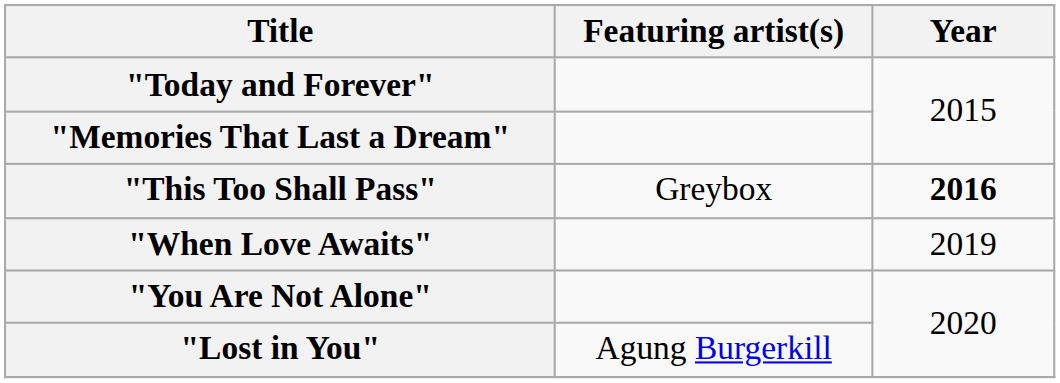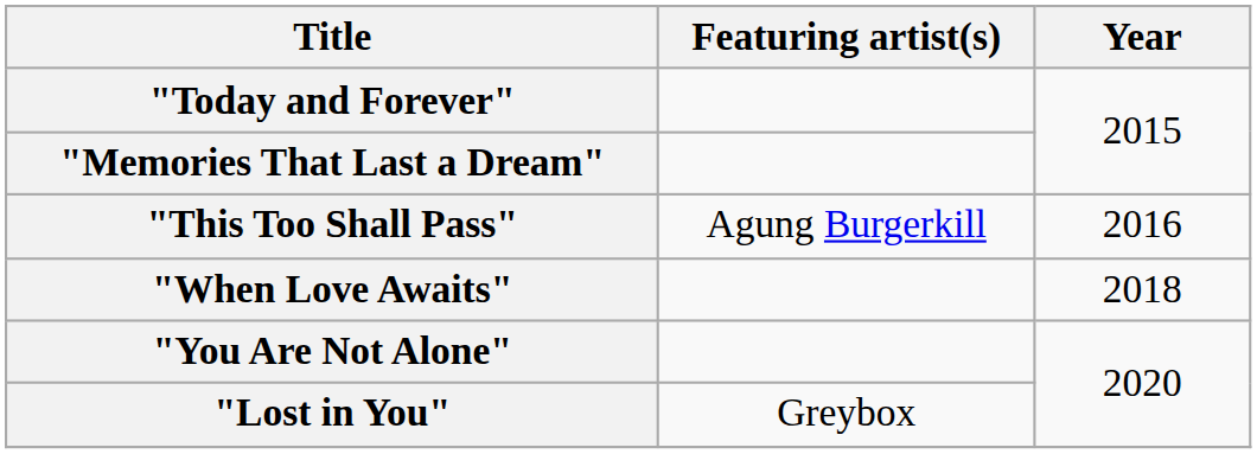"This Too Shall Pass" | Featuring artist(s): Greybox -> Agung Burgerkill
"This Too Shall Pass" | Year: bold -> normal
"When Love Awaits" | Year: 2019 -> 2018
"Lost in You" | Featuring artist(s): Agung Burgerkill -> Greybox
